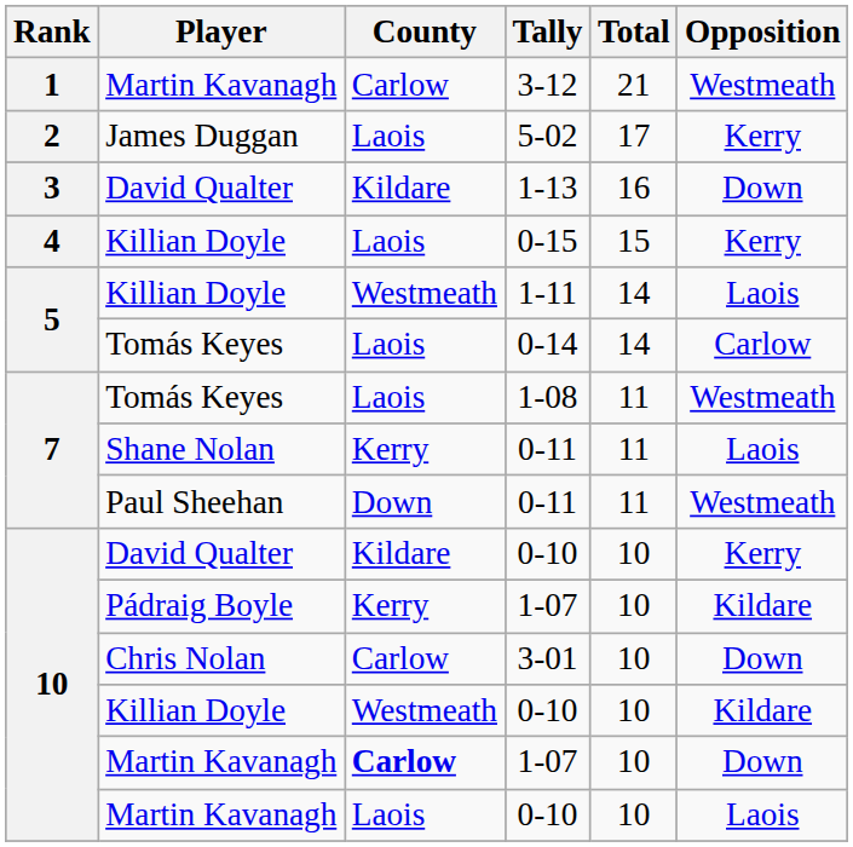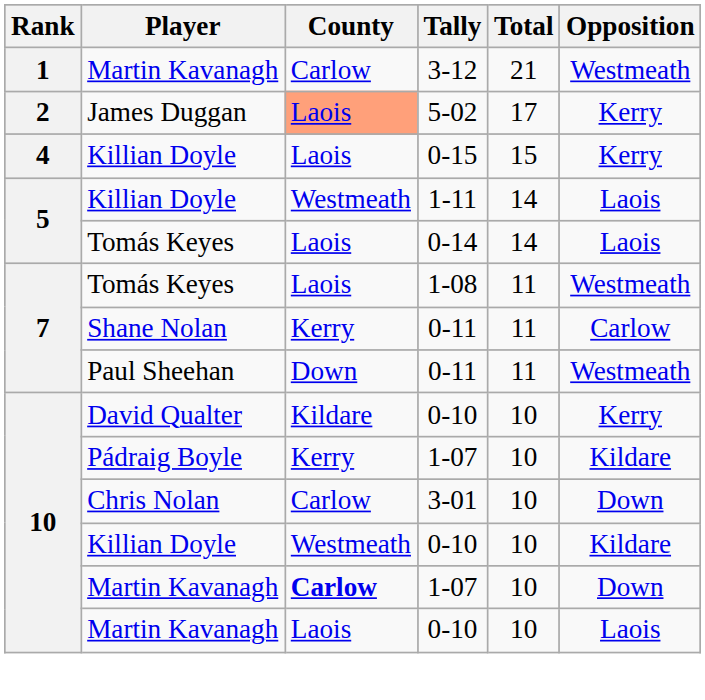5-02 | County: no background -> lightsalmon background
- row: 3 | David Qualter | Kildare | 1-13 | 16 | Down
0-14 | Opposition: Carlow -> Laois
Shane Nolan / 0-11 | Opposition: Laois -> Carlow
